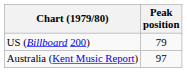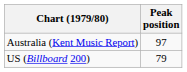rows swapped: Australia (Kent Music Report) <-> US (Billboard 200)
